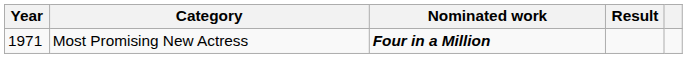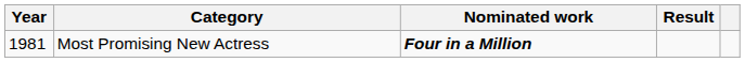Most Promising New Actress | Year: 1971 -> 1981
